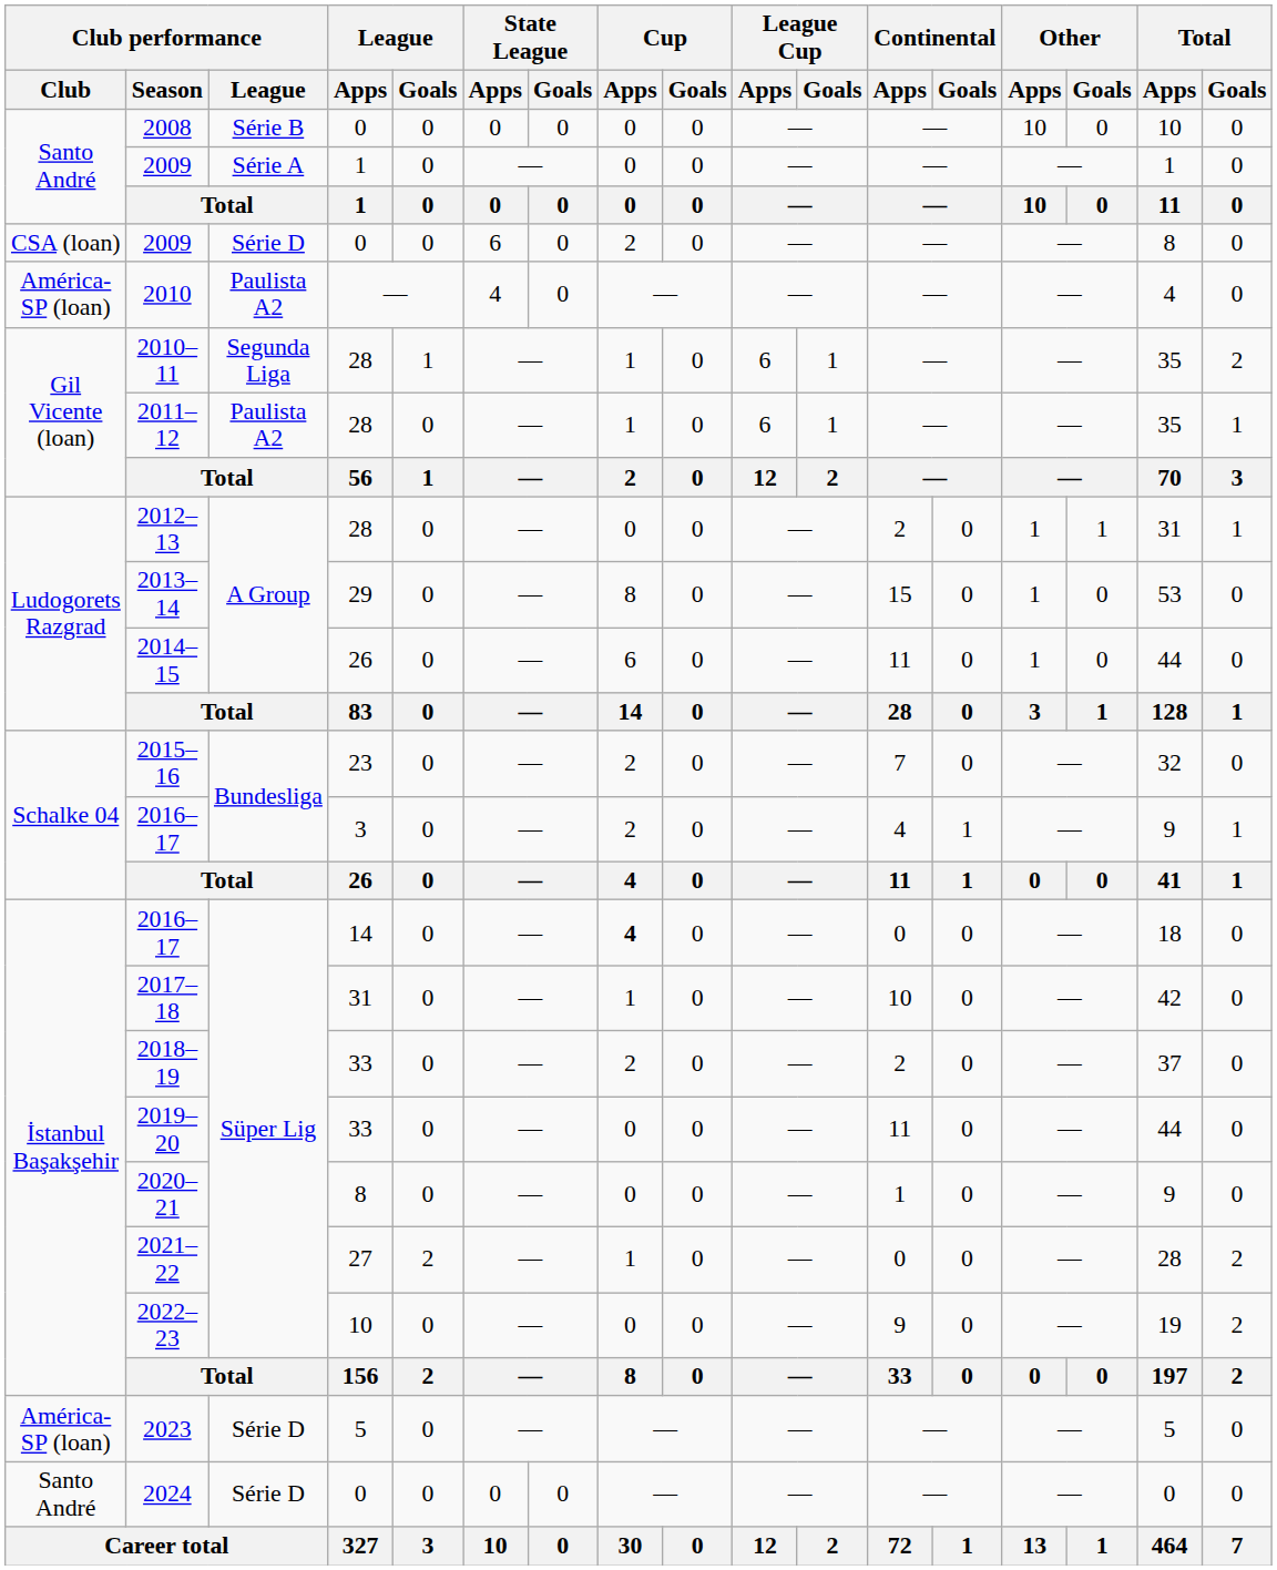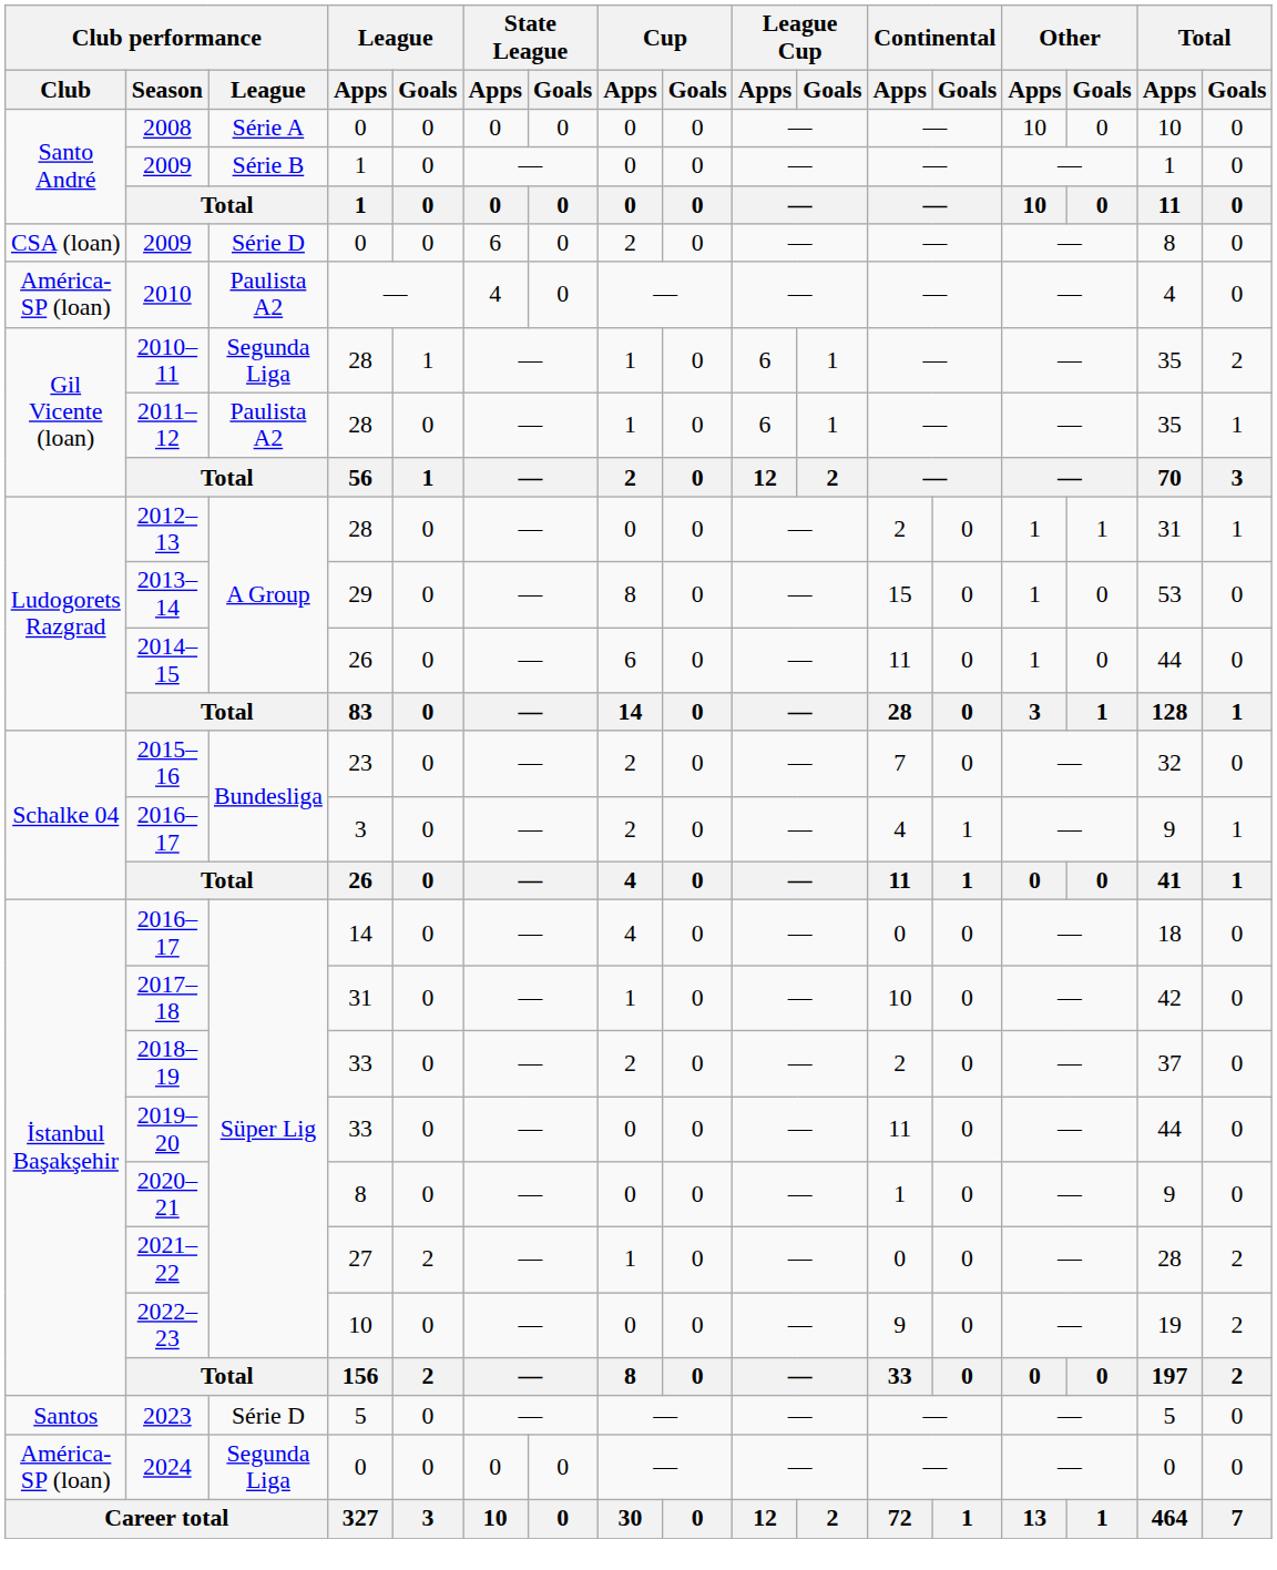2008 | Club performance / League: Série B -> Série A
2009 / 1 | Club performance / League: Série A -> Série B
2016–17 / 14 | Cup / Apps: bold -> normal
2023 | Club performance / Club: América-SP (loan) -> Santos
2024 | Club performance / Club: Santo André -> América-SP (loan)
2024 | Club performance / League: Série D -> Segunda Liga
